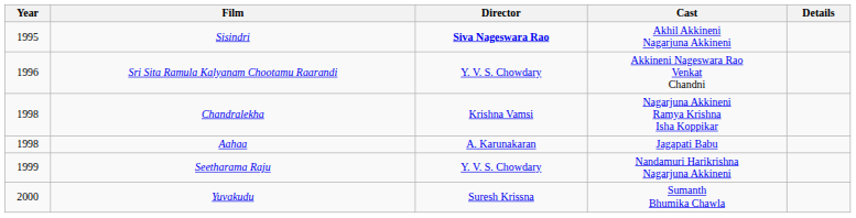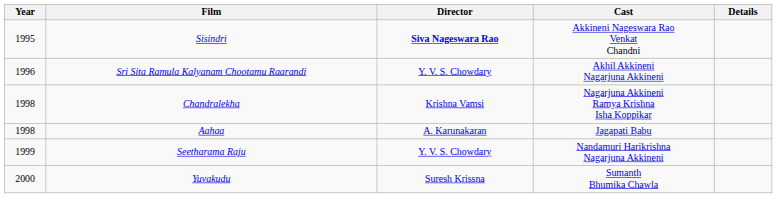Sisindri | Cast: Akhil Akkineni Nagarjuna Akkineni -> Akkineni Nageswara Rao Venkat Chandni
Sri Sita Ramula Kalyanam Chootamu Raarandi | Cast: Akkineni Nageswara Rao Venkat Chandni -> Akhil Akkineni Nagarjuna Akkineni
